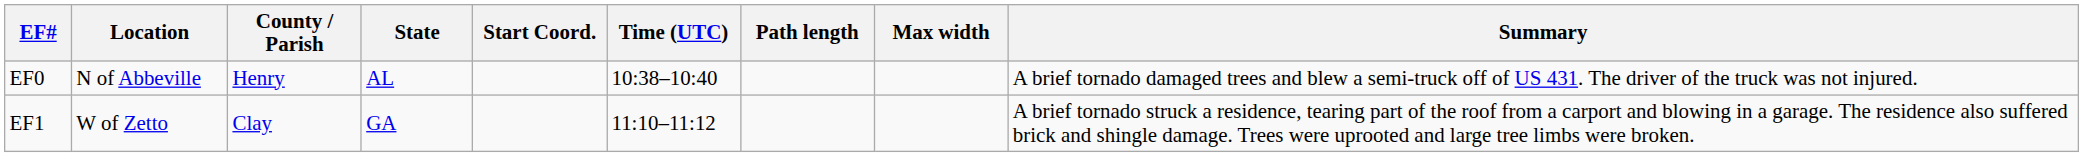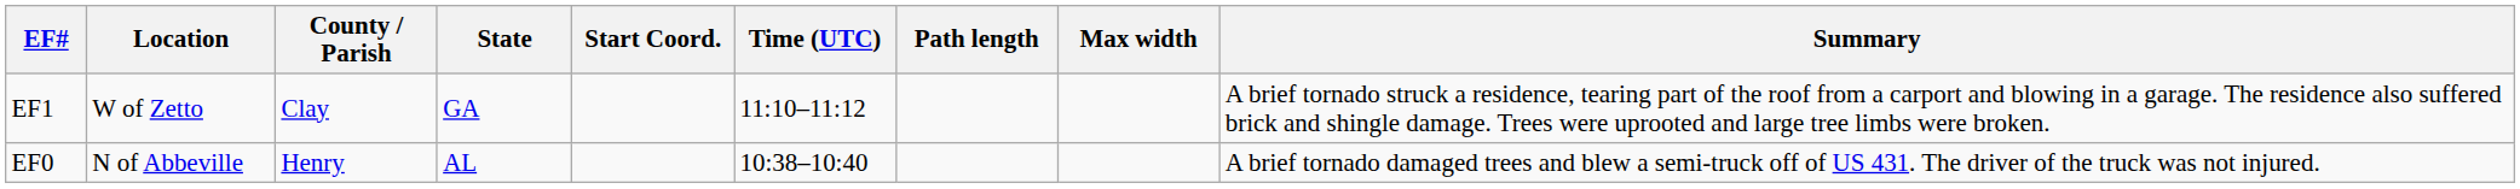rows swapped: EF0 <-> EF1
